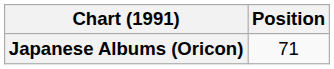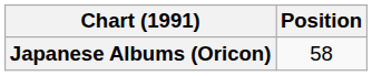Japanese Albums (Oricon) | Position: 71 -> 58
